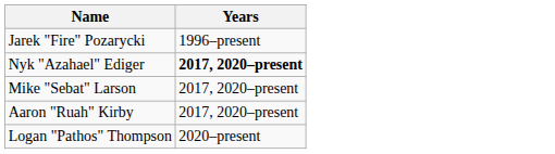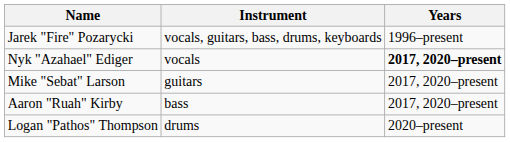+ column: Instrument | vocals, guitars, bass, drums, keyboards | vocals | guitars | bass | drums
